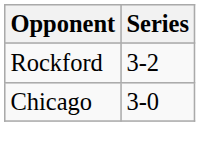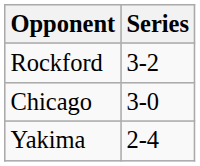+ row: Yakima | 2-4
